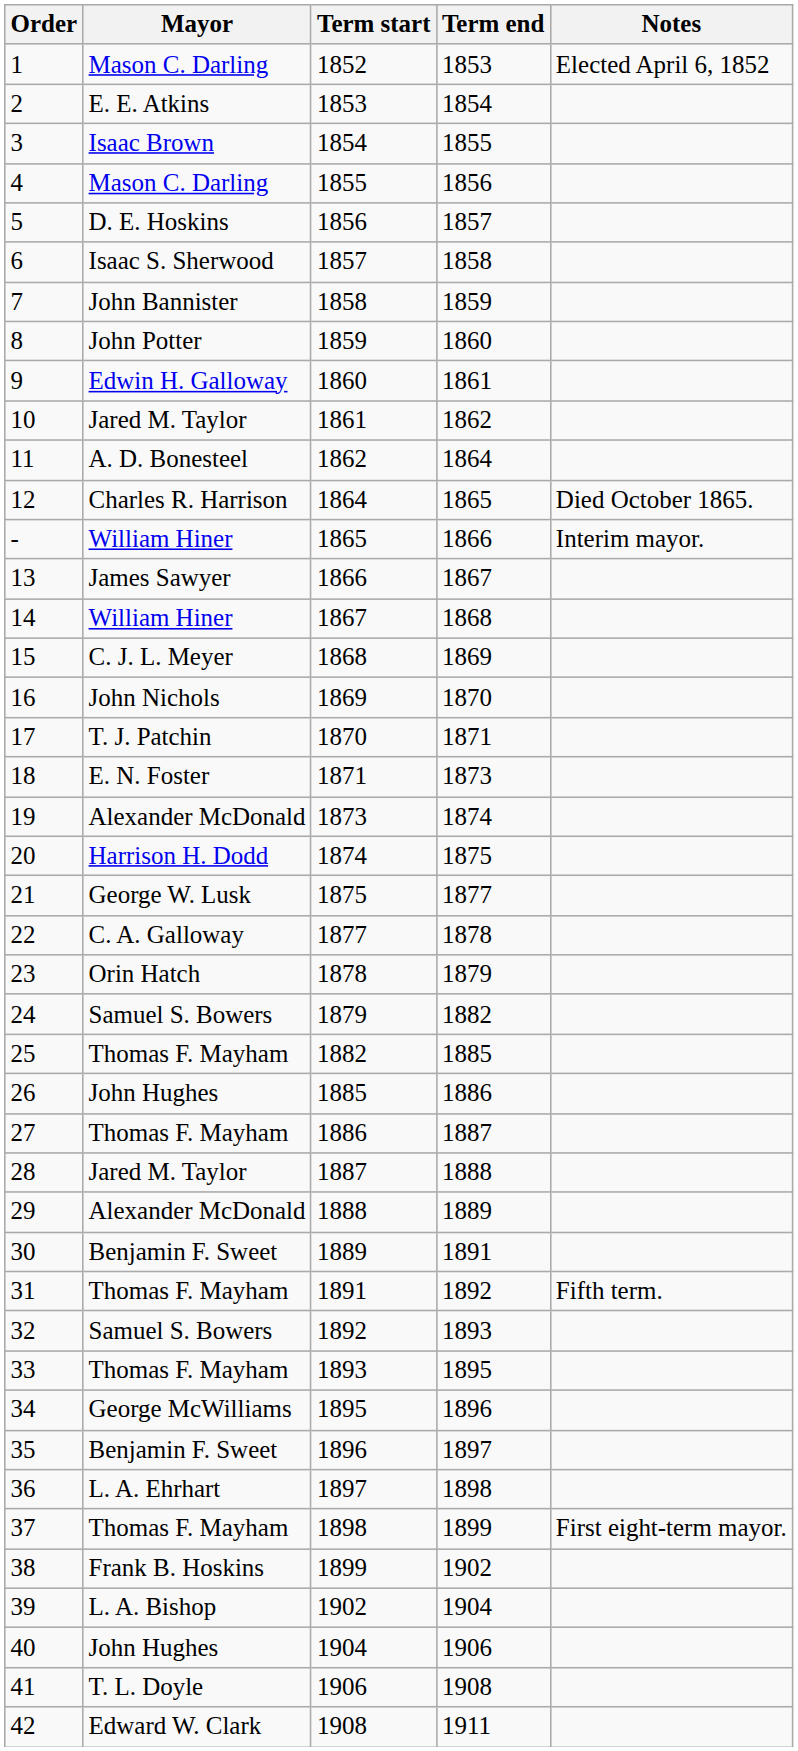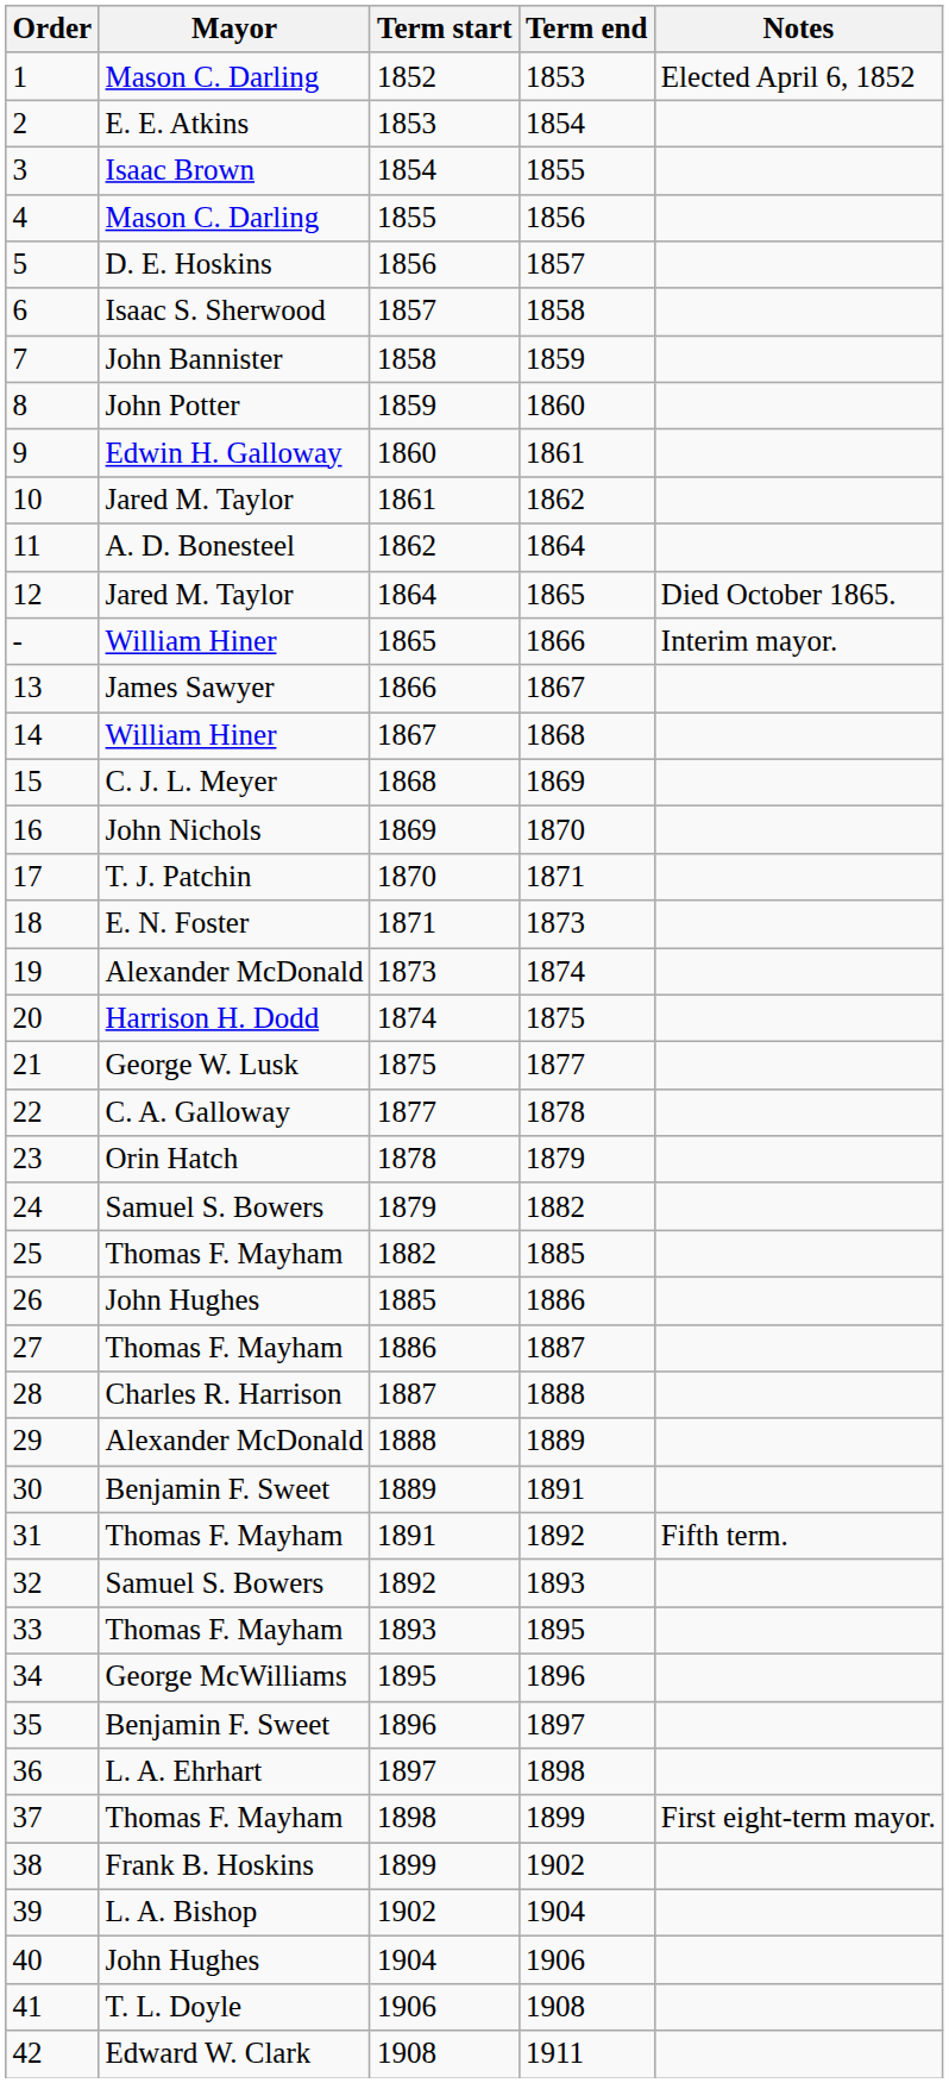12 | Mayor: Charles R. Harrison -> Jared M. Taylor
28 | Mayor: Jared M. Taylor -> Charles R. Harrison
